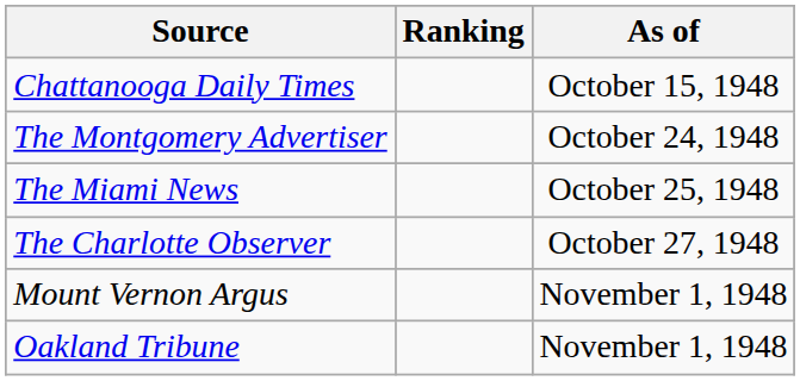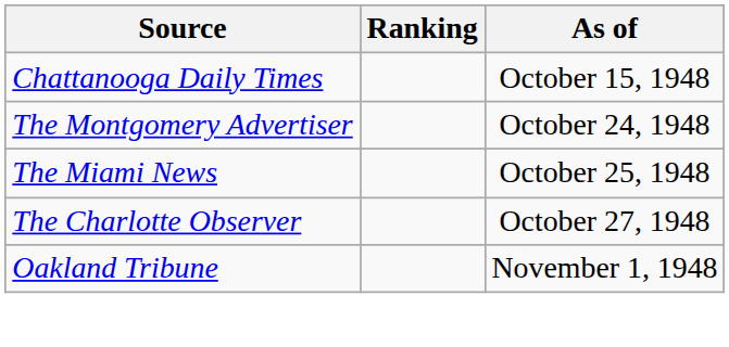- row: Mount Vernon Argus | November 1, 1948
